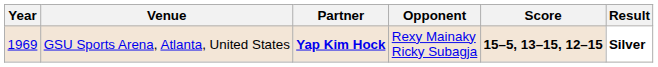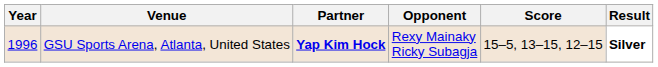GSU Sports Arena, Atlanta, United States | Year: 1969 -> 1996
GSU Sports Arena, Atlanta, United States | Score: bold -> normal
